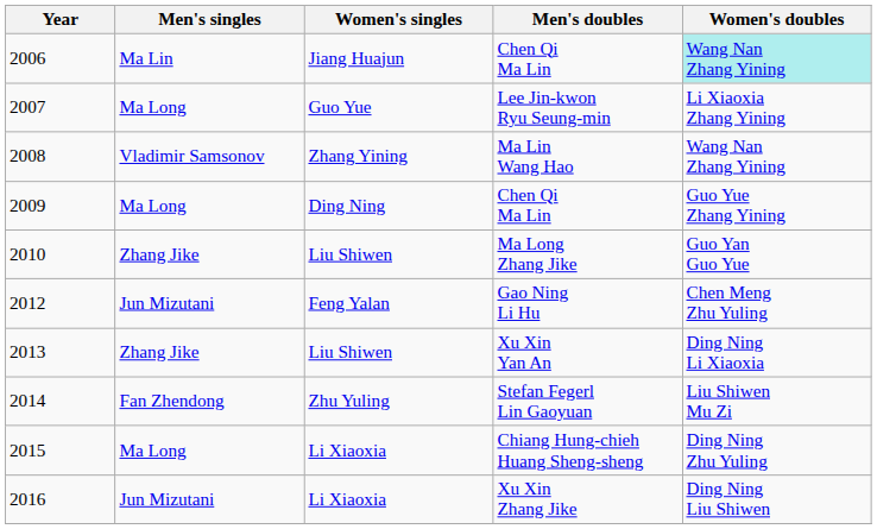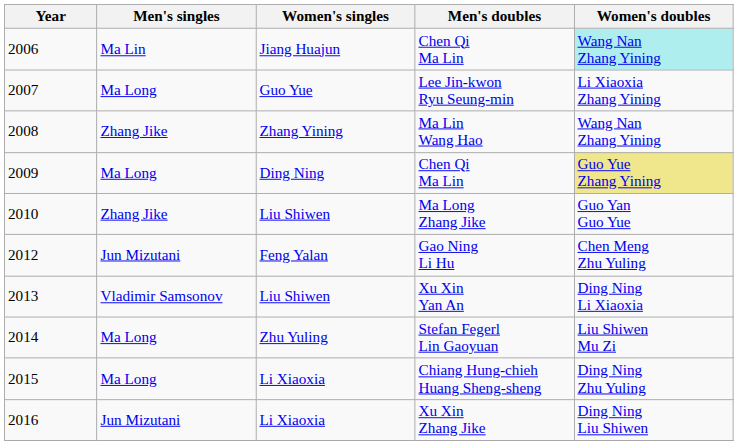Ma Lin Wang Hao | Men's singles: Vladimir Samsonov -> Zhang Jike
2009 / Chen Qi Ma Lin | Women's doubles: no background -> khaki background
Xu Xin Yan An | Men's singles: Zhang Jike -> Vladimir Samsonov
Stefan Fegerl Lin Gaoyuan | Men's singles: Fan Zhendong -> Ma Long
